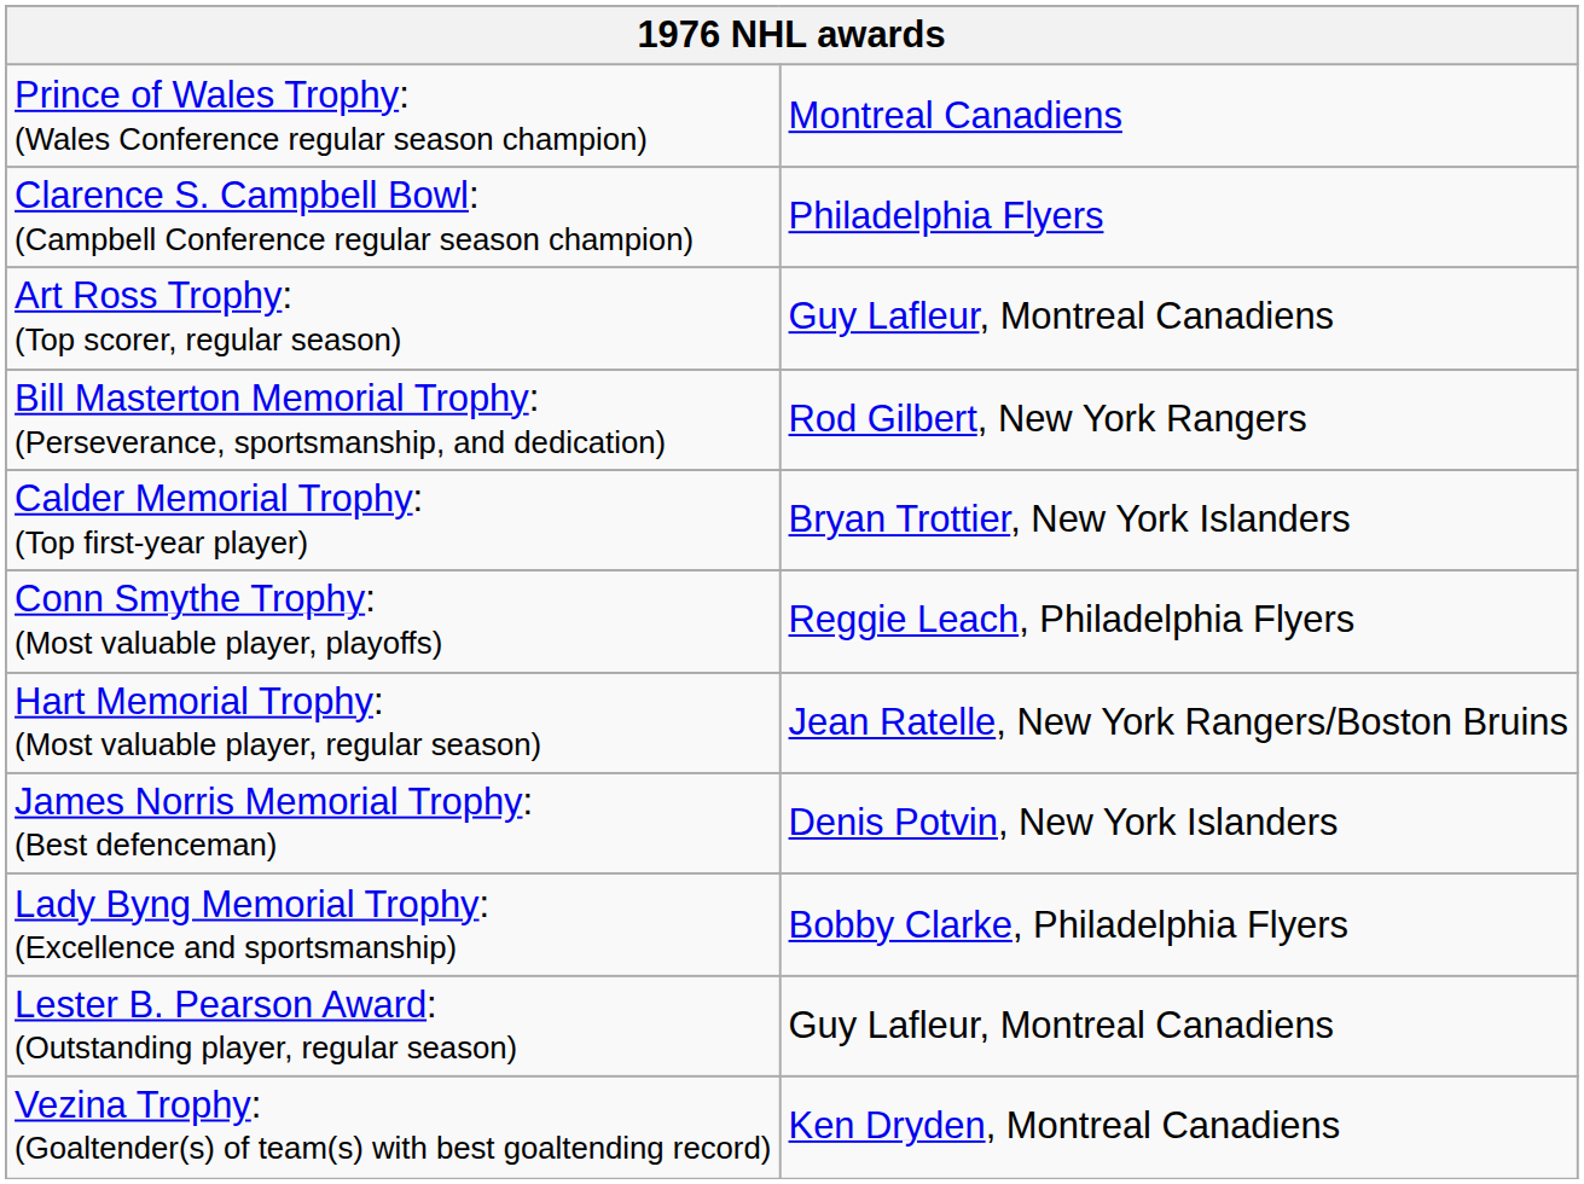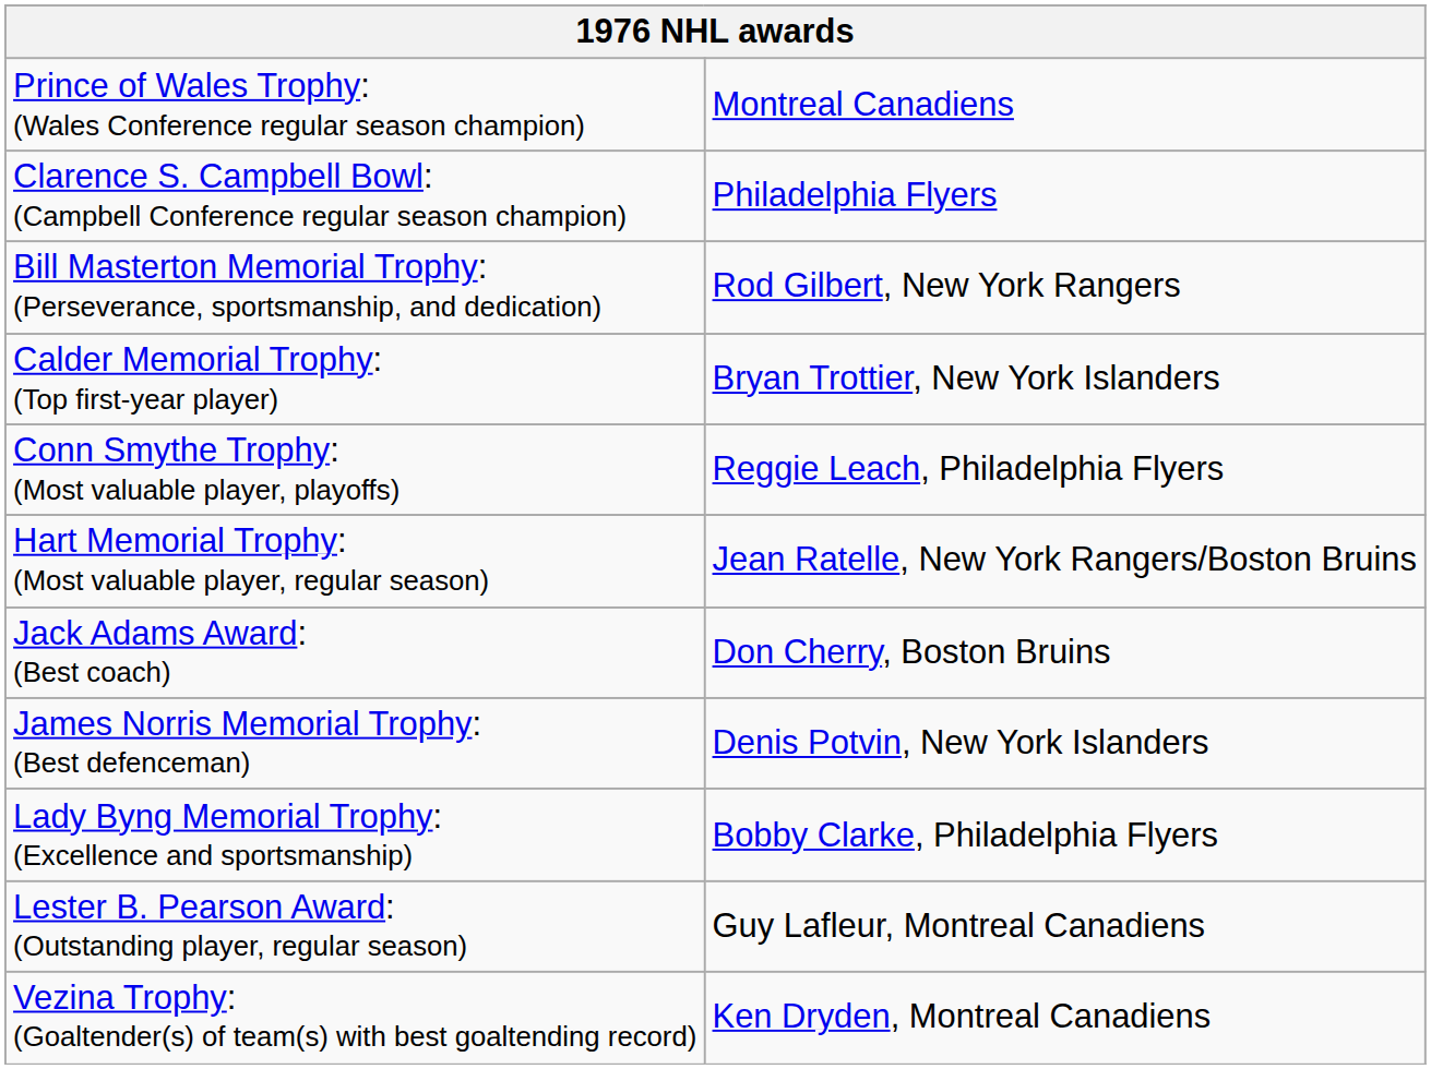- row: Art Ross Trophy: (Top scorer, regular season) | Guy Lafleur, Montreal Canadiens
+ row: Jack Adams Award: (Best coach) | Don Cherry, Boston Bruins
